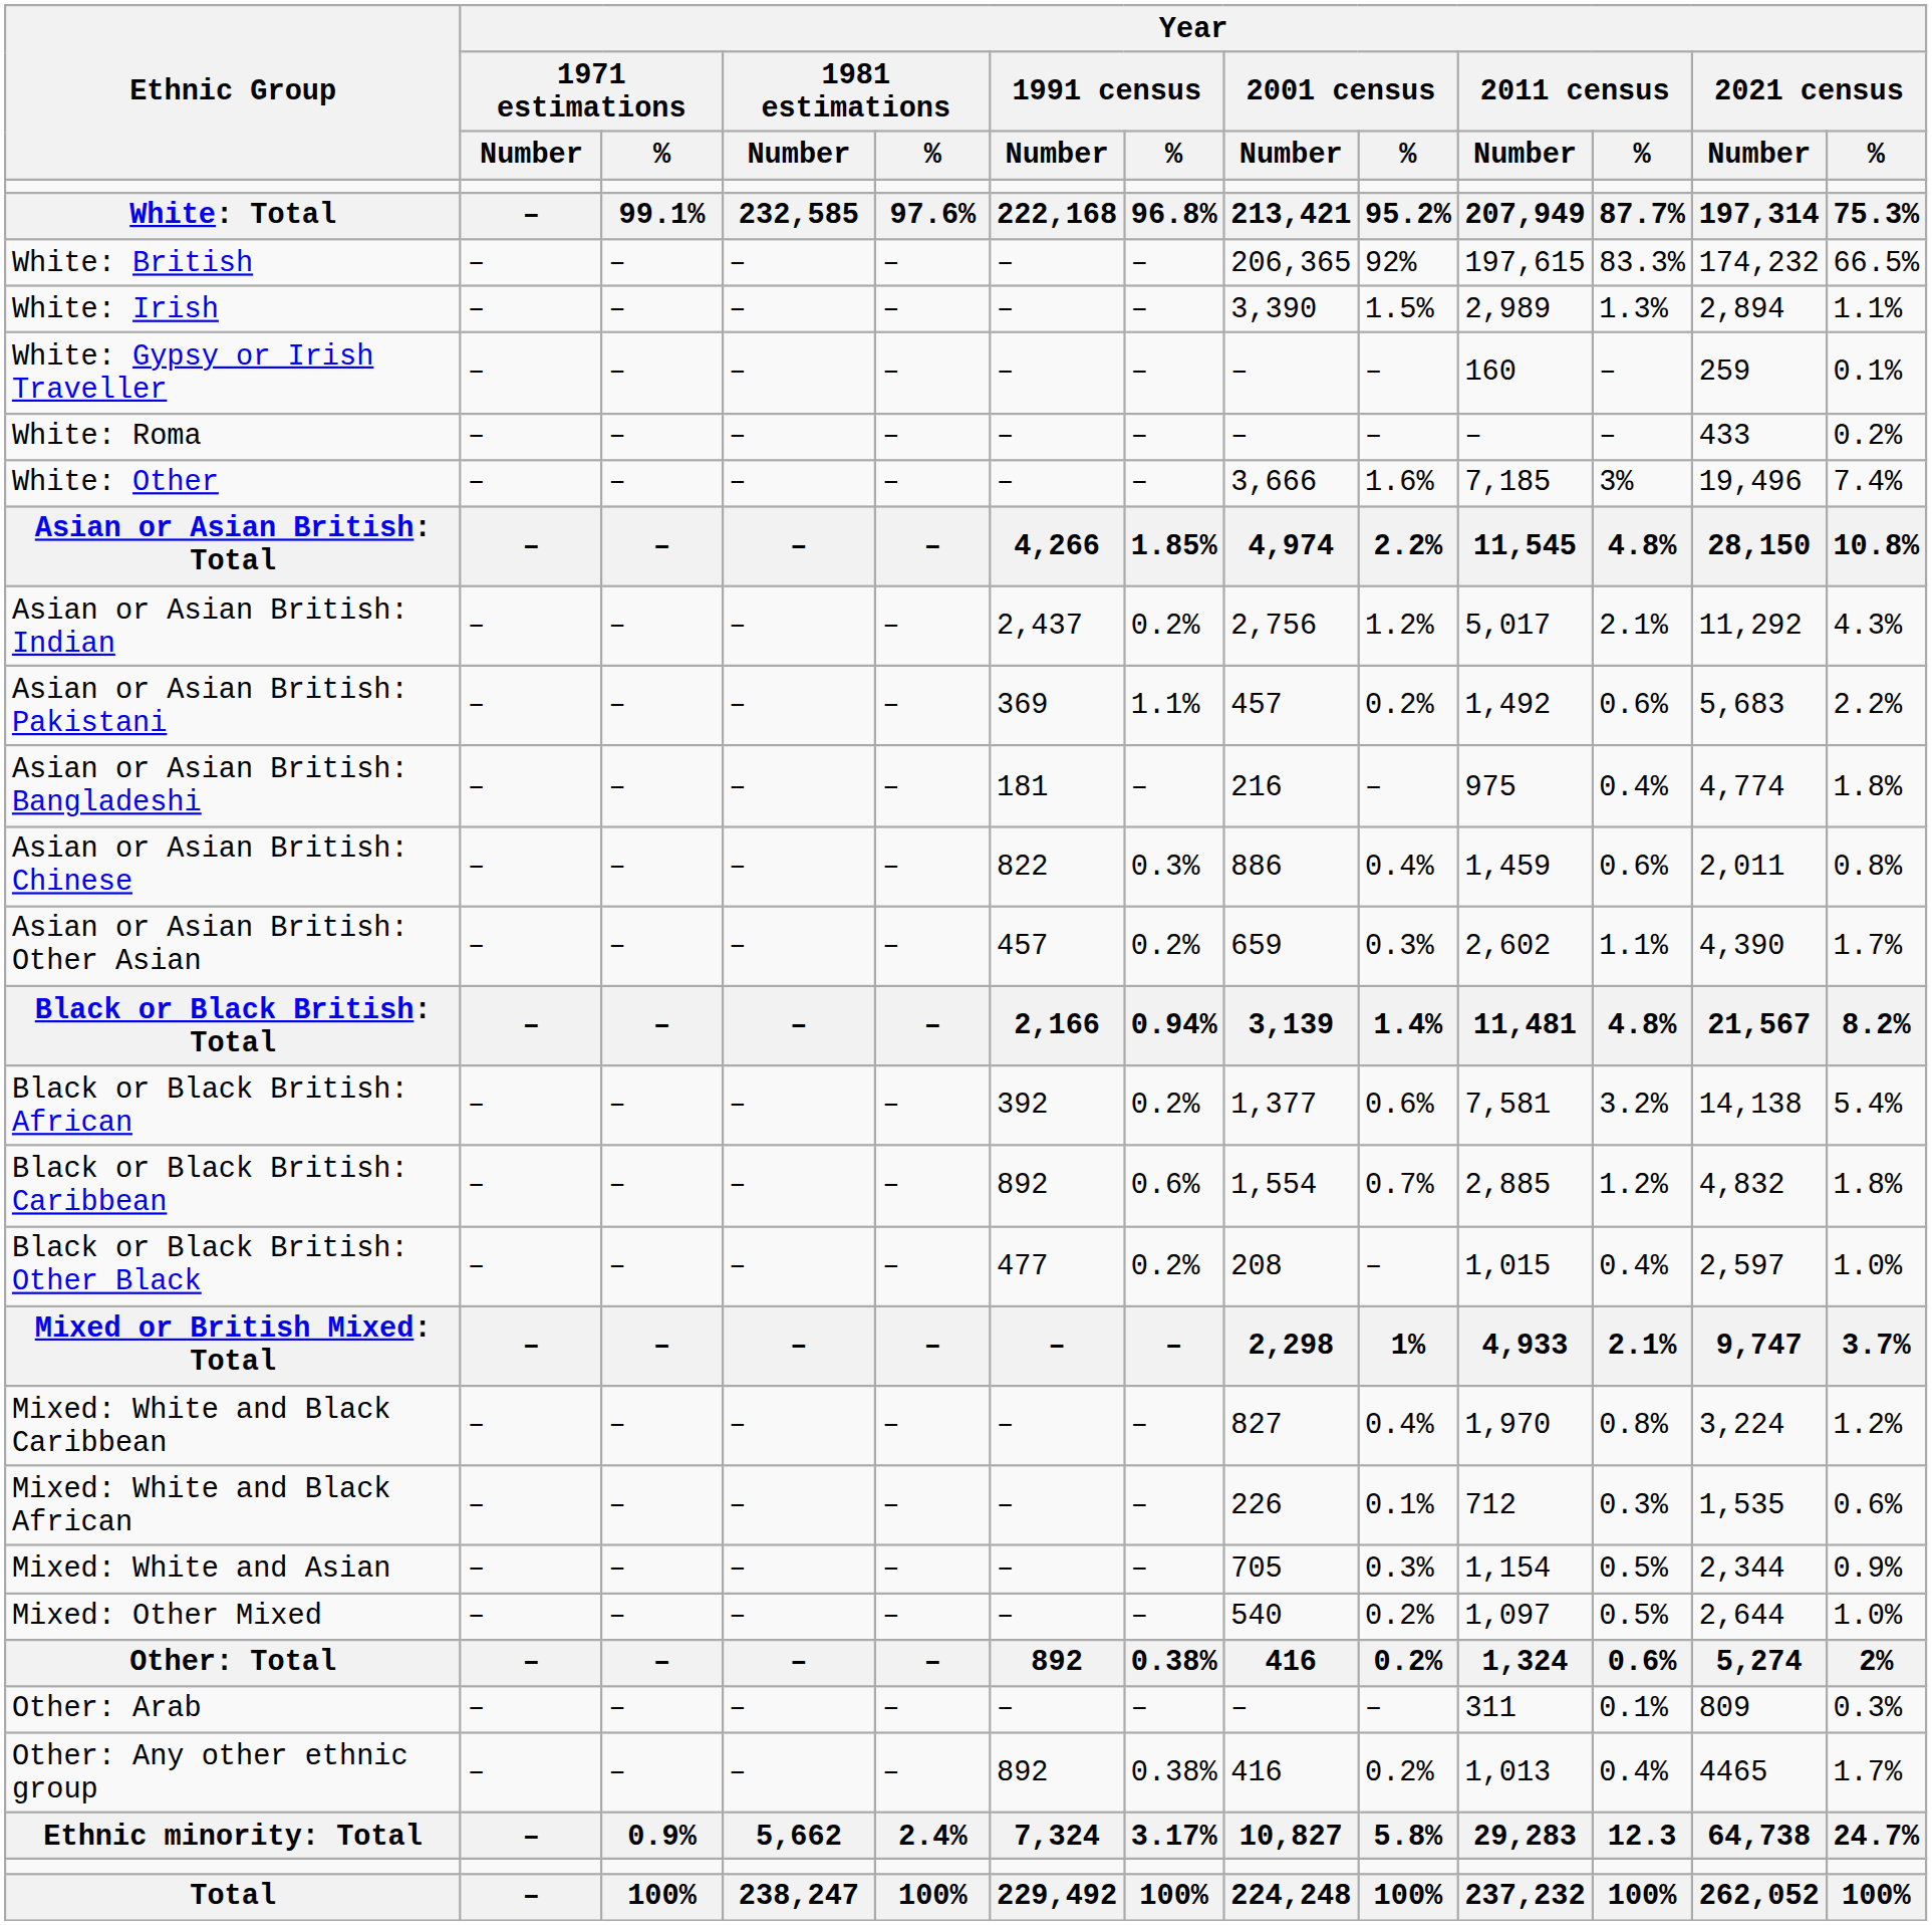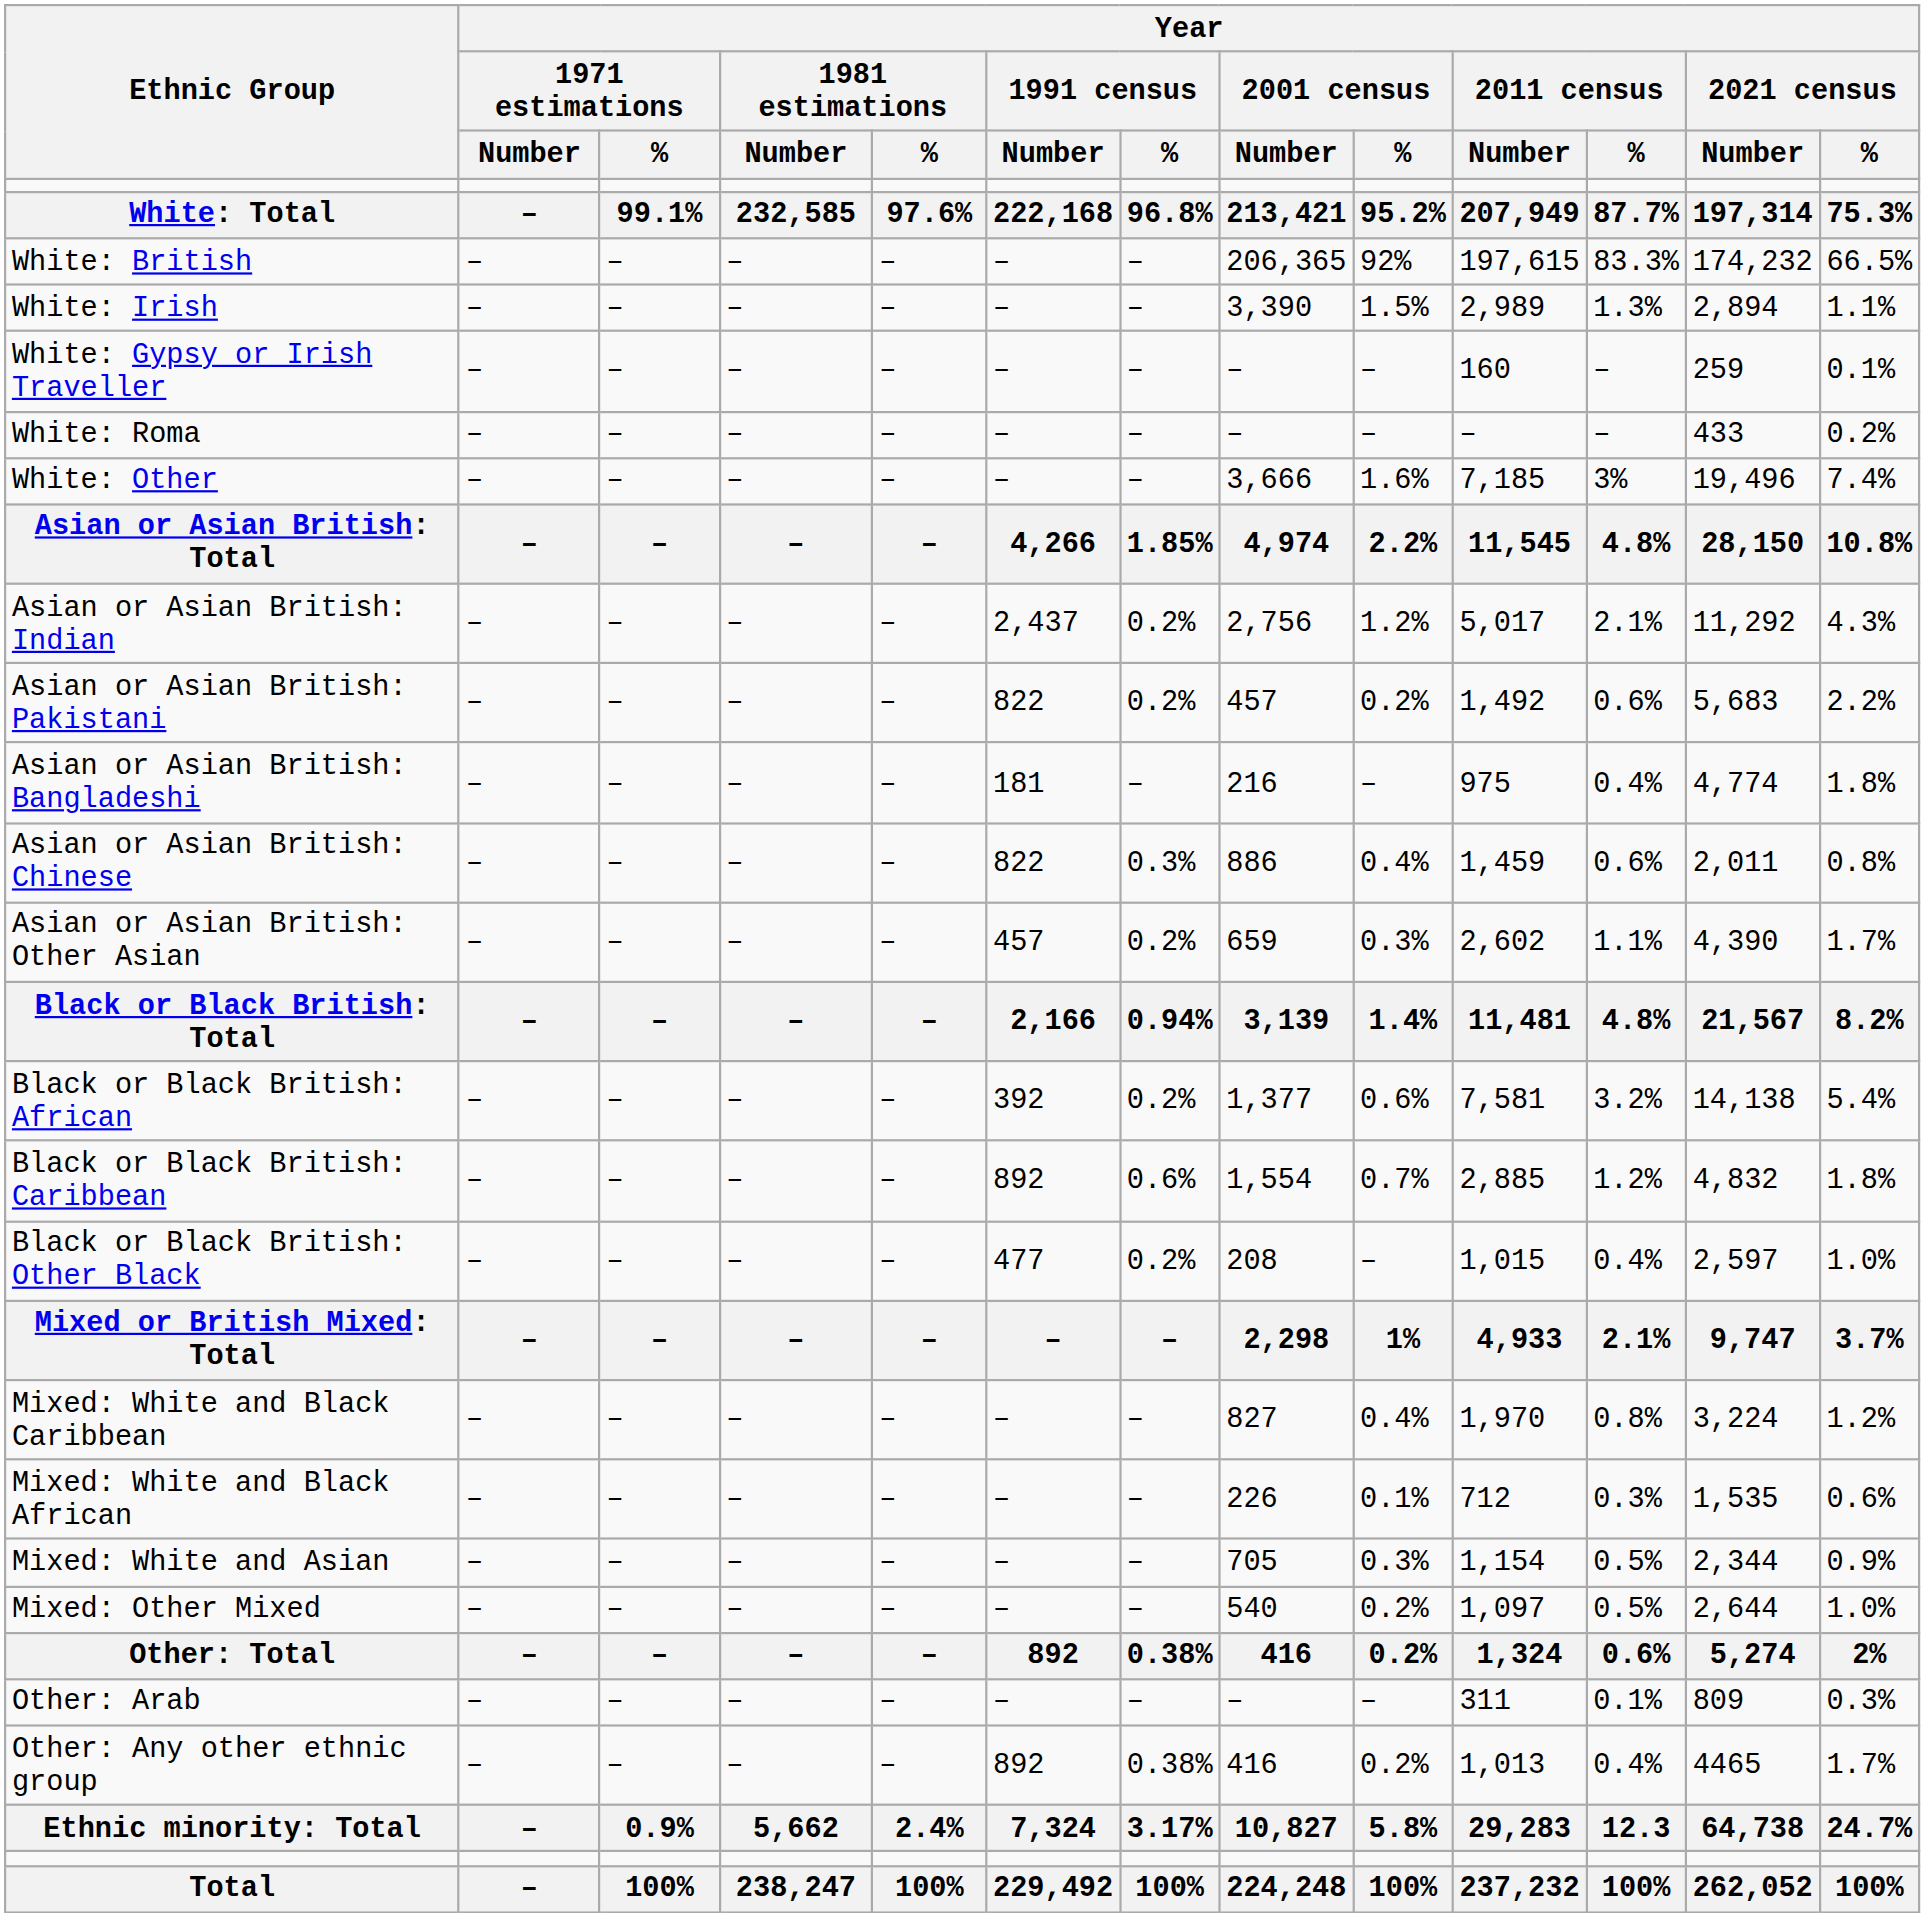Asian or Asian British: Pakistani | Year / 1991 census / Number: 369 -> 822
Asian or Asian British: Pakistani | Year / 1991 census / %: 1.1% -> 0.2%
